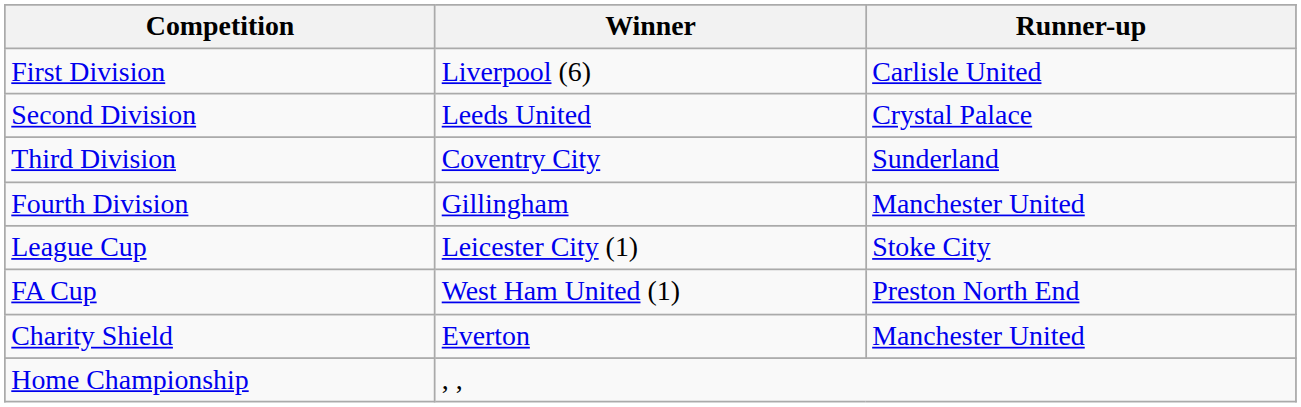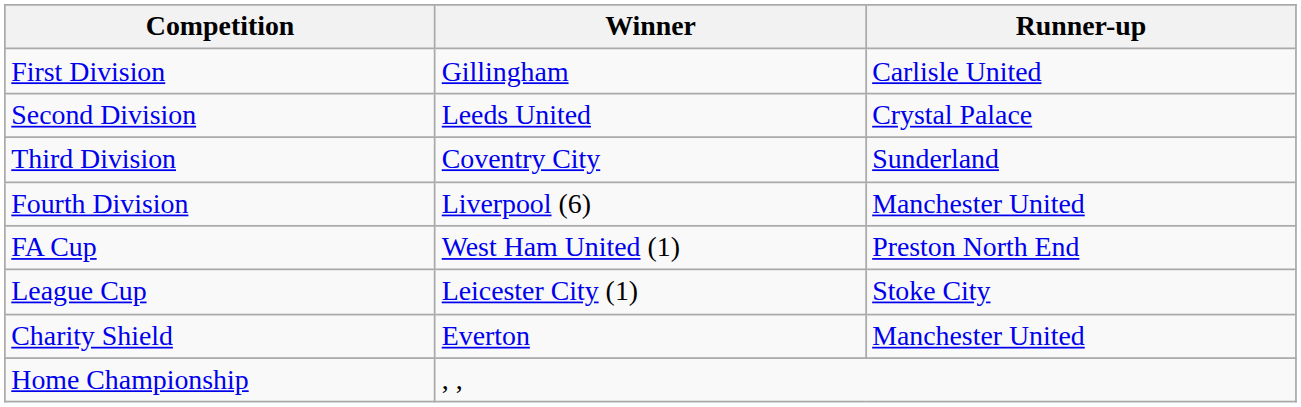First Division | Winner: Liverpool (6) -> Gillingham
Fourth Division | Winner: Gillingham -> Liverpool (6)
rows swapped: FA Cup <-> League Cup
